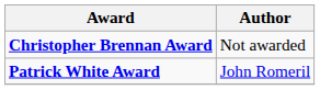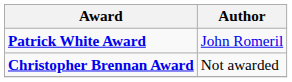rows swapped: Christopher Brennan Award <-> Patrick White Award
